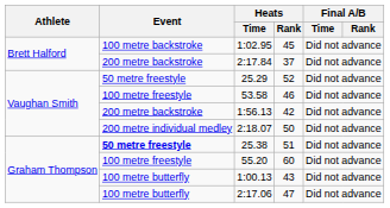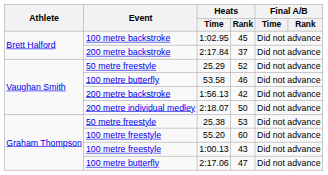53.58 | Event: 100 metre freestyle -> 100 metre butterfly
25.38 | Event: bold -> normal
25.38 | Heats / Rank: 51 -> 53
1:00.13 | Event: 100 metre butterfly -> 100 metre freestyle
